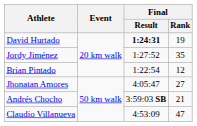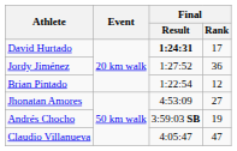David Hurtado | Final / Rank: 19 -> 17
Jordy Jiménez | Final / Rank: 35 -> 36
Jhonatan Amores | Final / Result: 4:05:47 -> 4:53:09
Andrés Chocho | Final / Rank: 21 -> 19
Claudio Villanueva | Final / Result: 4:53:09 -> 4:05:47
